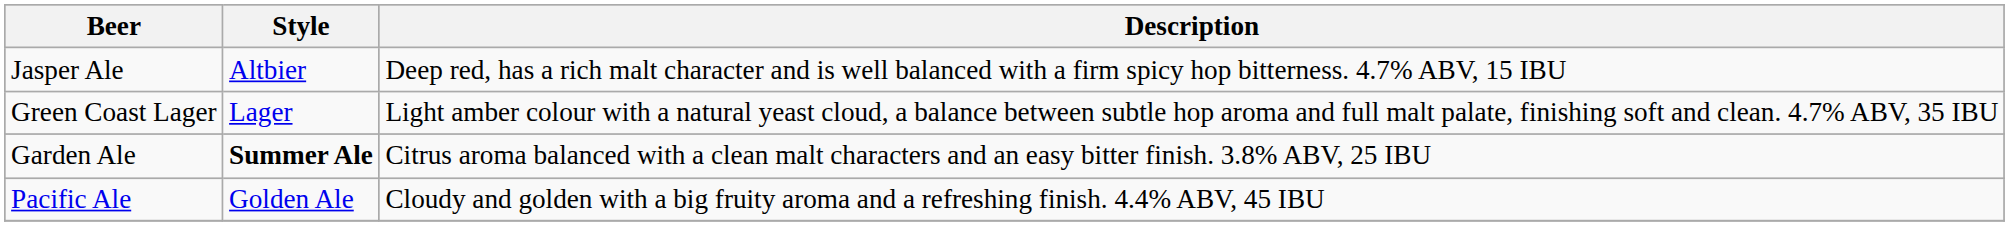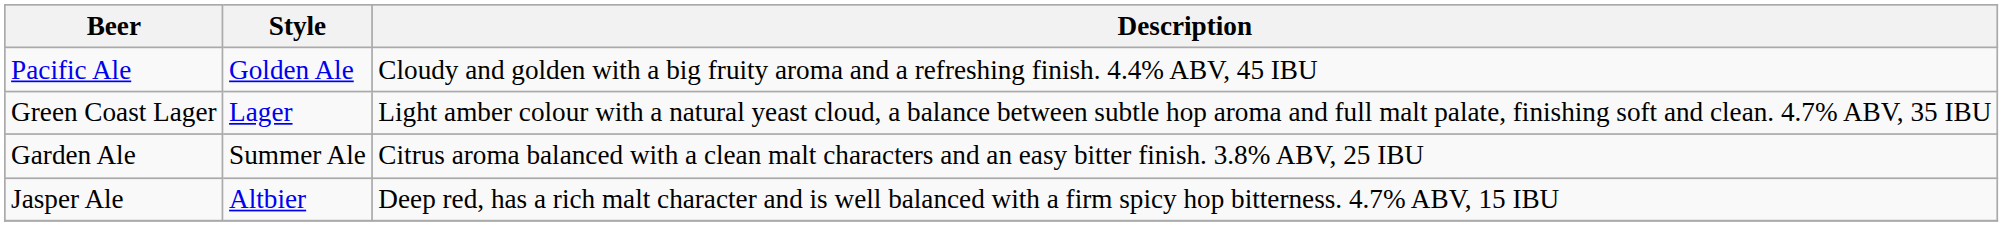rows swapped: Pacific Ale <-> Jasper Ale
Garden Ale | Style: bold -> normal
